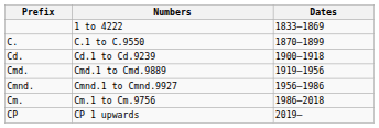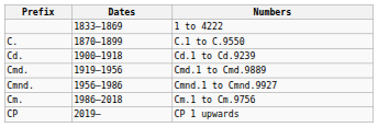columns swapped: Dates <-> Numbers
